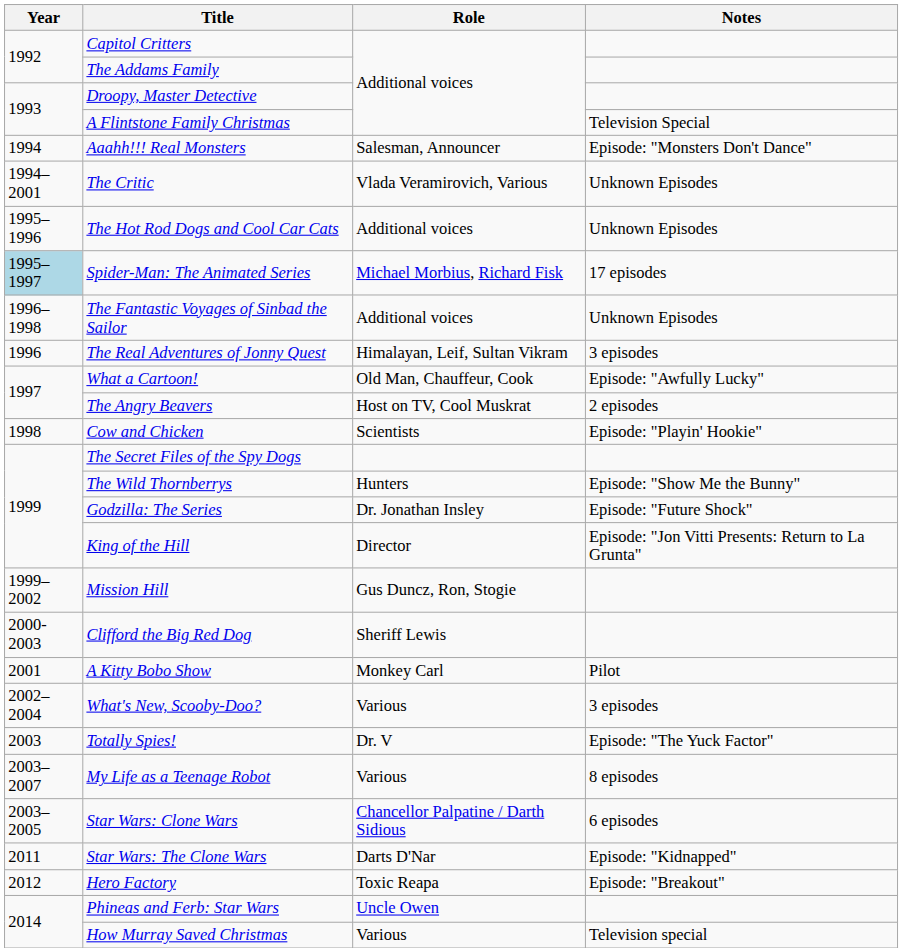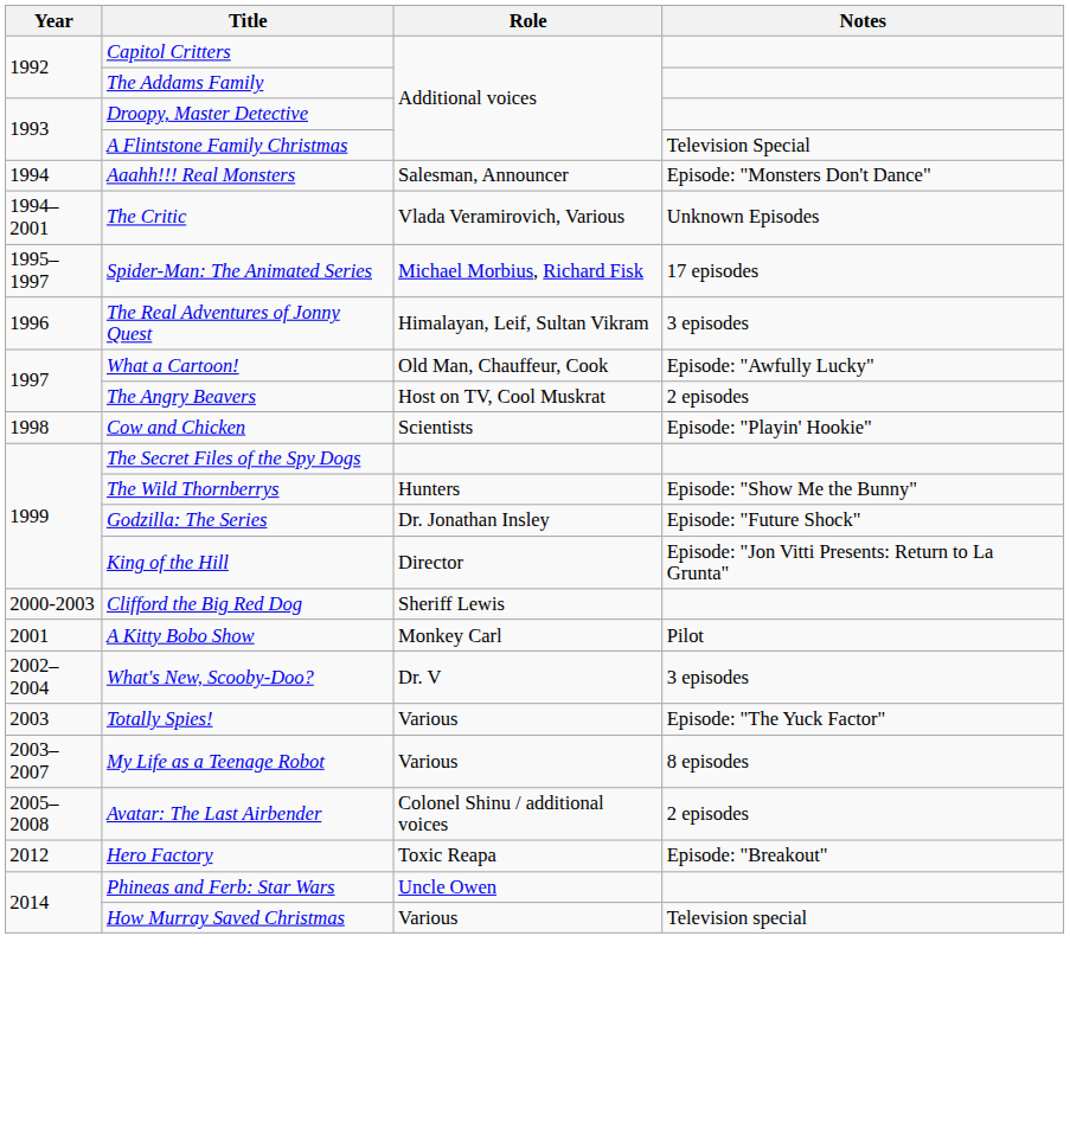- row: 1995–1996 | The Hot Rod Dogs and Cool Car Cats | Additional voices | Unknown Episodes
Spider-Man: The Animated Series | Year: lightblue background -> no background
- row: 1996–1998 | The Fantastic Voyages of Sinbad the Sailor | Additional voices | Unknown Episodes
- row: 1999–2002 | Mission Hill | Gus Duncz, Ron, Stogie
What's New, Scooby-Doo? | Role: Various -> Dr. V
Totally Spies! | Role: Dr. V -> Various
- row: 2003–2005 | Star Wars: Clone Wars | Chancellor Palpatine / Darth Sidious | 6 episodes
+ row: 2005–2008 | Avatar: The Last Airbender | Colonel Shinu / additional voices | 2 episodes
- row: 2011 | Star Wars: The Clone Wars | Darts D'Nar | Episode: "Kidnapped"
